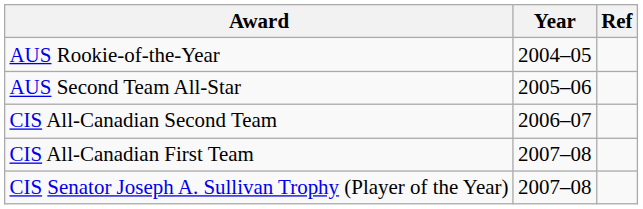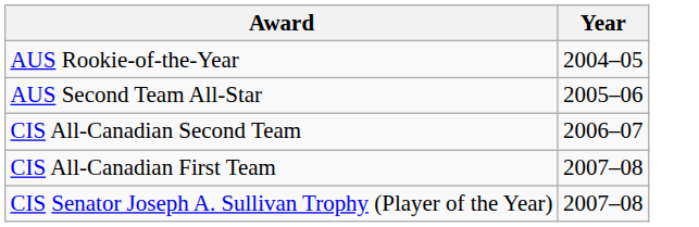- column: Ref
